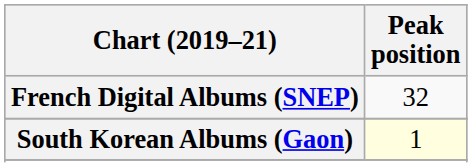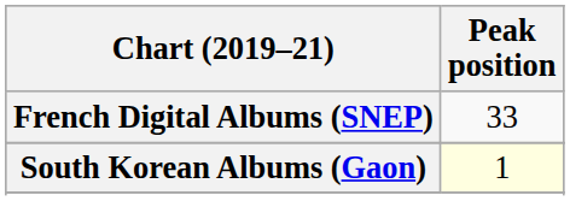French Digital Albums (SNEP) | Peak position: 32 -> 33
